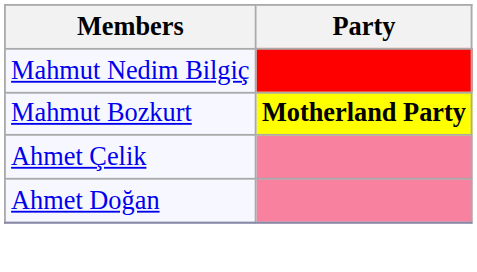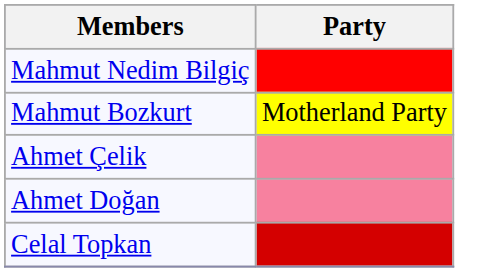Mahmut Bozkurt | Party: bold -> normal
+ row: Celal Topkan
